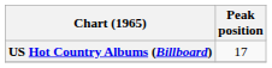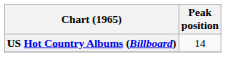US Hot Country Albums (Billboard) | Peak position: 17 -> 14
